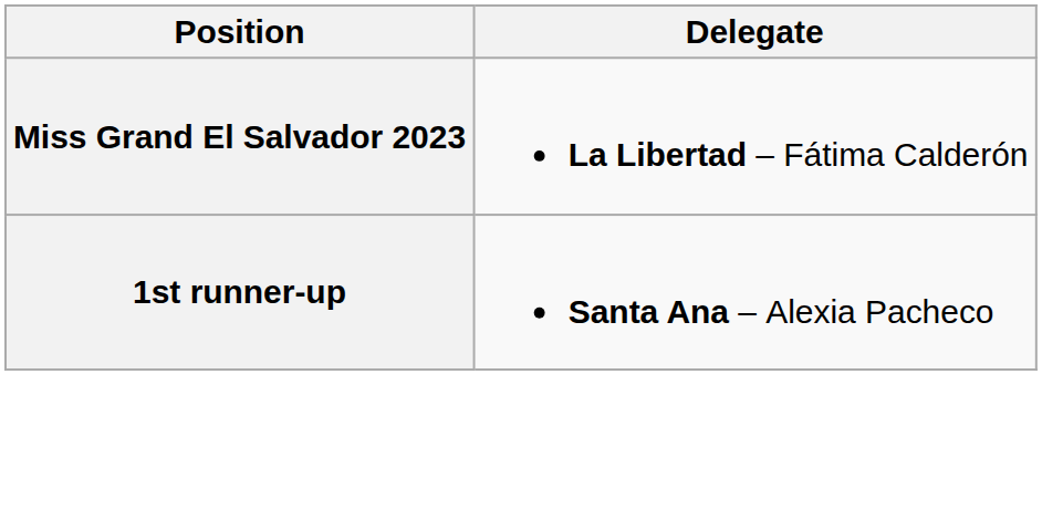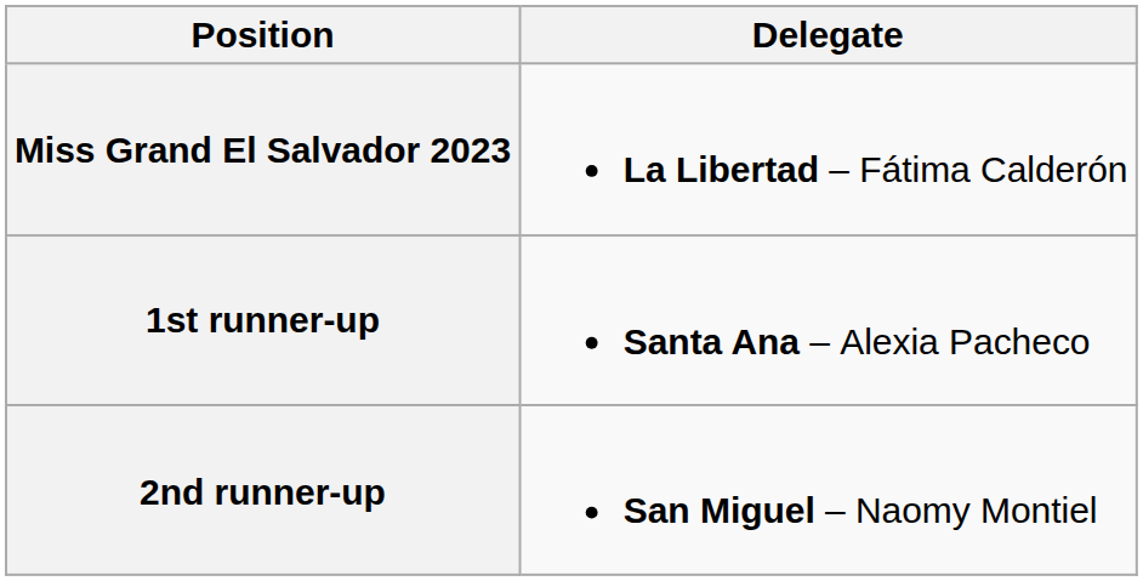+ row: 2nd runner-up | San Miguel – Naomy Montiel
